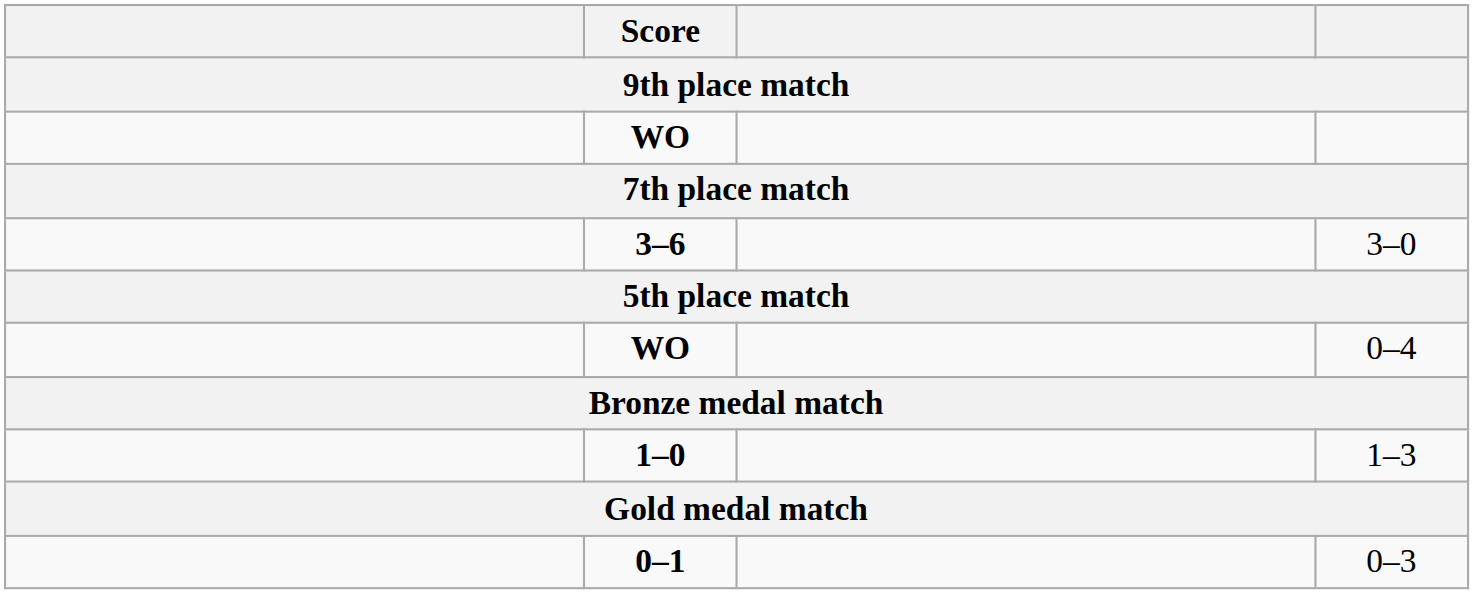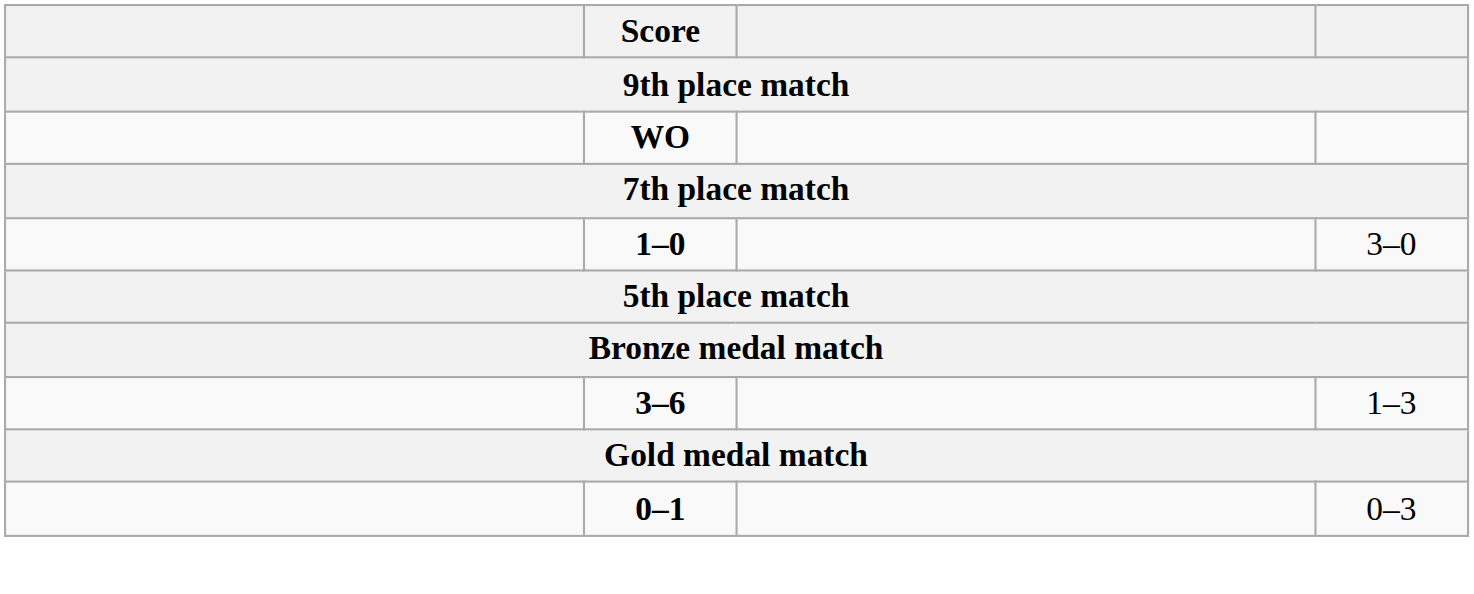3–0 | Score: 3–6 -> 1–0
- row: WO | 0–4
1–3 | Score: 1–0 -> 3–6
